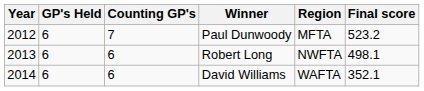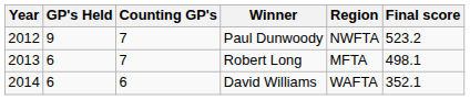Paul Dunwoody | GP's Held: 6 -> 9
Paul Dunwoody | Region: MFTA -> NWFTA
Robert Long | Counting GP's: 6 -> 7
Robert Long | Region: NWFTA -> MFTA
